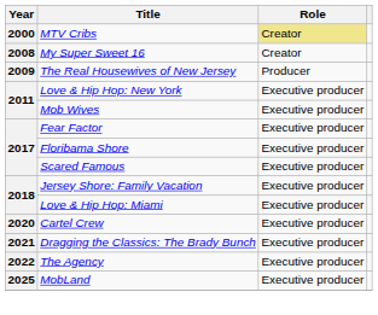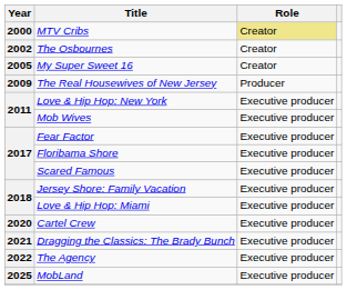+ row: 2002 | The Osbournes | Creator
My Super Sweet 16 | Year: 2008 -> 2005
